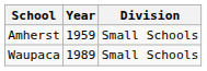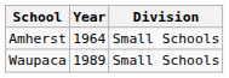Amherst | Year: 1959 -> 1964
